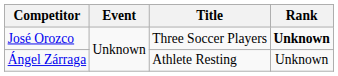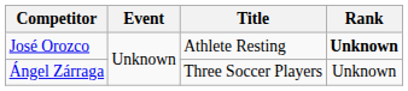José Orozco | Title: Three Soccer Players -> Athlete Resting
Ángel Zárraga | Title: Athlete Resting -> Three Soccer Players
